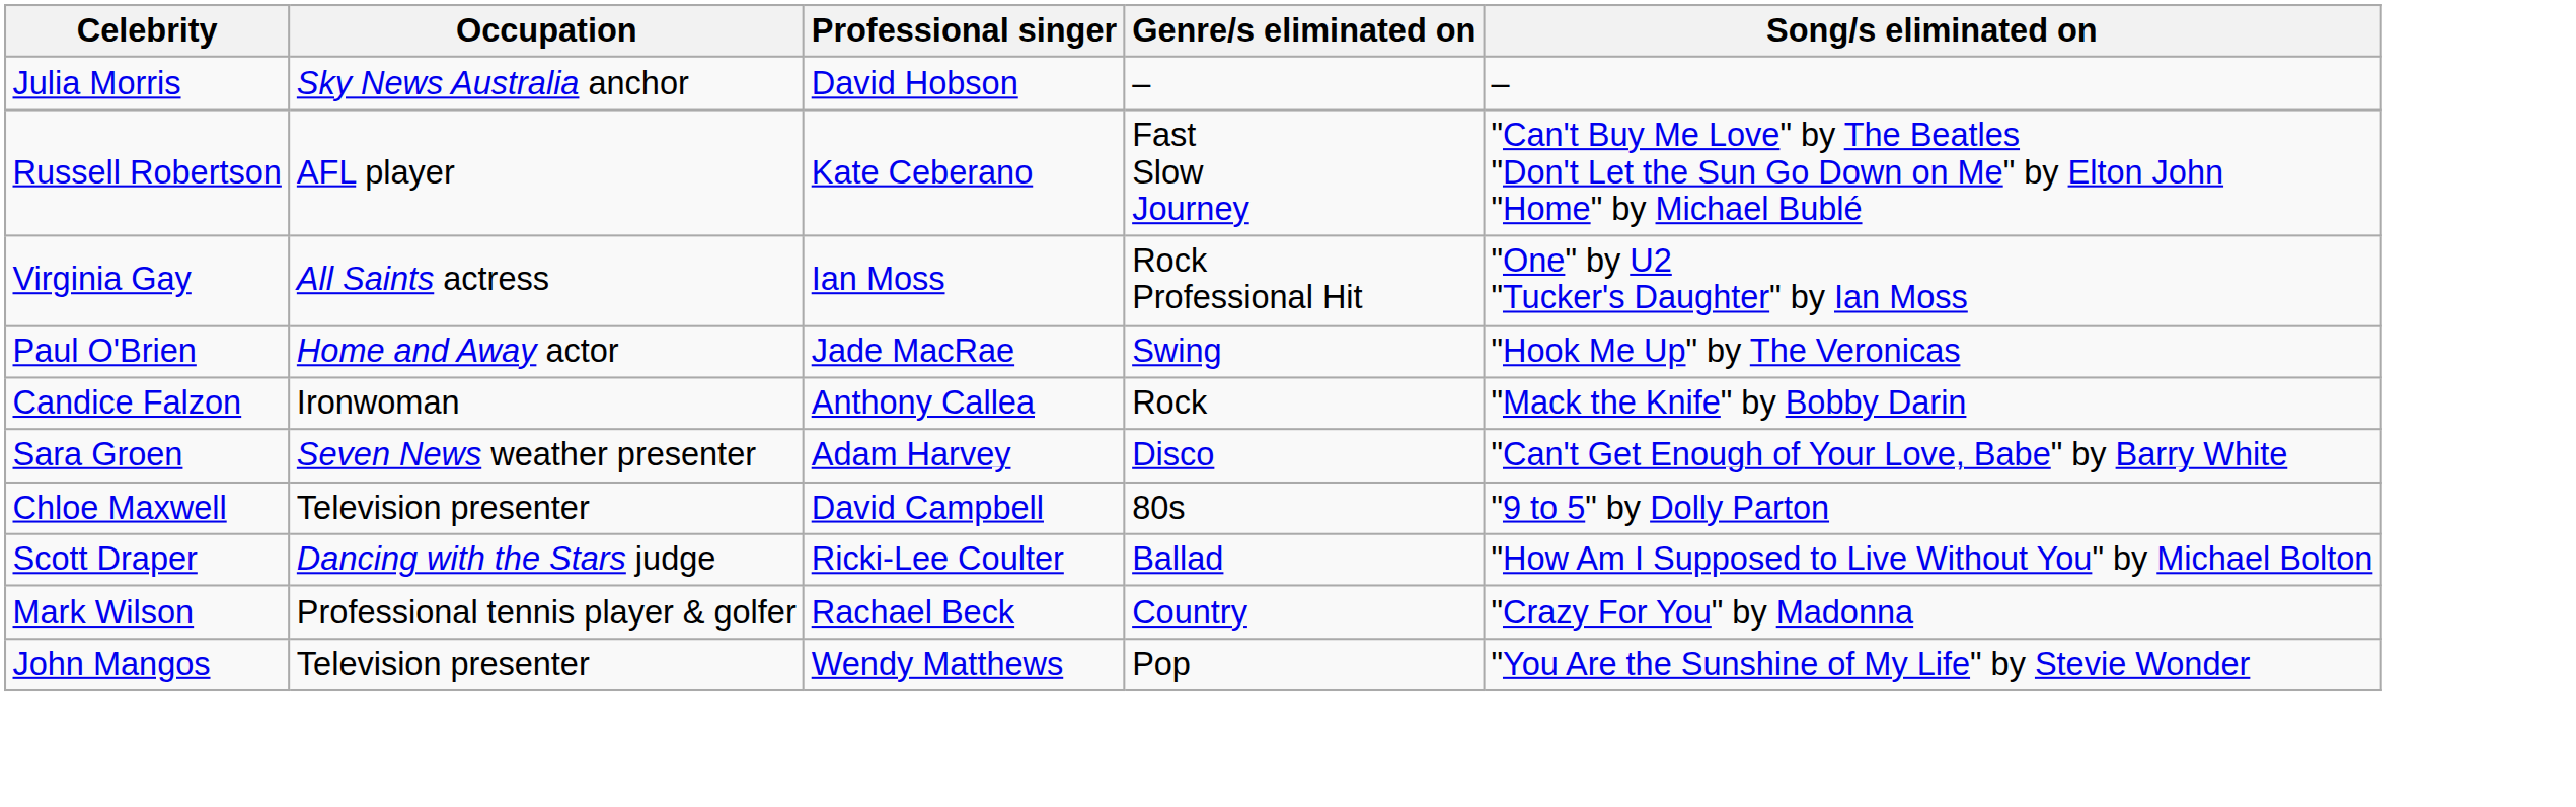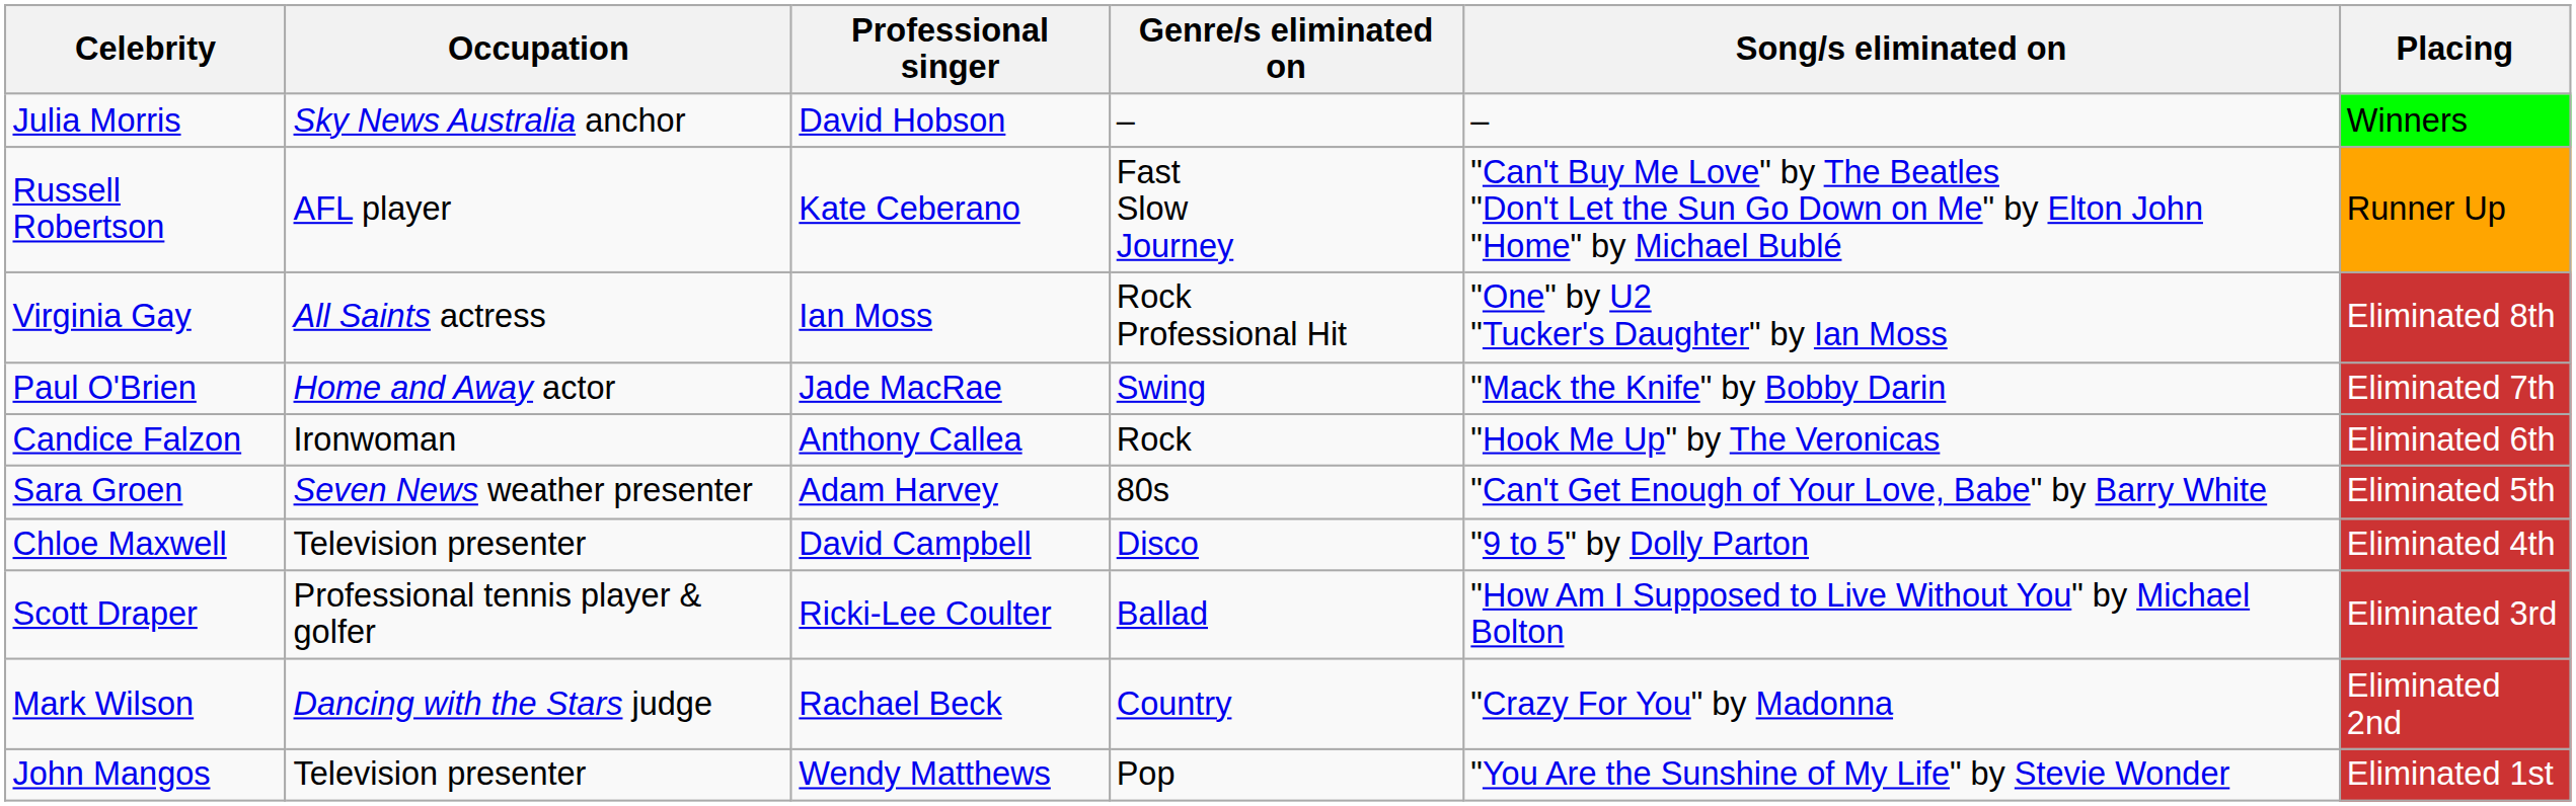+ column: Placing | Winners | Runner Up | Eliminated 8th | Eliminated 7th | Eliminated 6th | Eliminated 5th | Eliminated 4th | Eliminated 3rd | Eliminated 2nd | Eliminated 1st
Paul O'Brien | Song/s eliminated on: "Hook Me Up" by The Veronicas -> "Mack the Knife" by Bobby Darin
Candice Falzon | Song/s eliminated on: "Mack the Knife" by Bobby Darin -> "Hook Me Up" by The Veronicas
Sara Groen | Genre/s eliminated on: Disco -> 80s
Chloe Maxwell | Genre/s eliminated on: 80s -> Disco
Scott Draper | Occupation: Dancing with the Stars judge -> Professional tennis player & golfer
Mark Wilson | Occupation: Professional tennis player & golfer -> Dancing with the Stars judge
